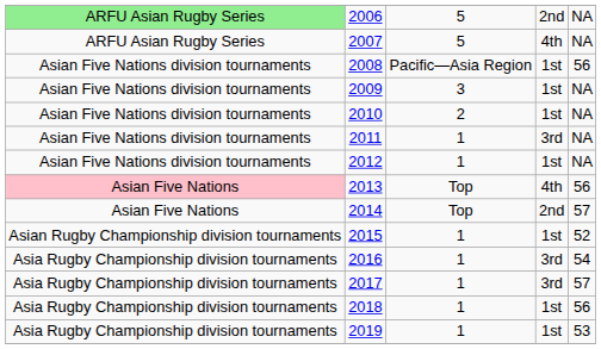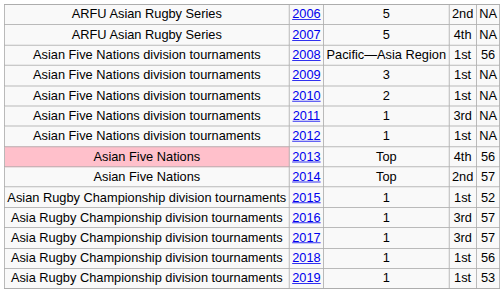2006 | column 1: lightgreen background -> no background
2016 | column 5: 54 -> 57
